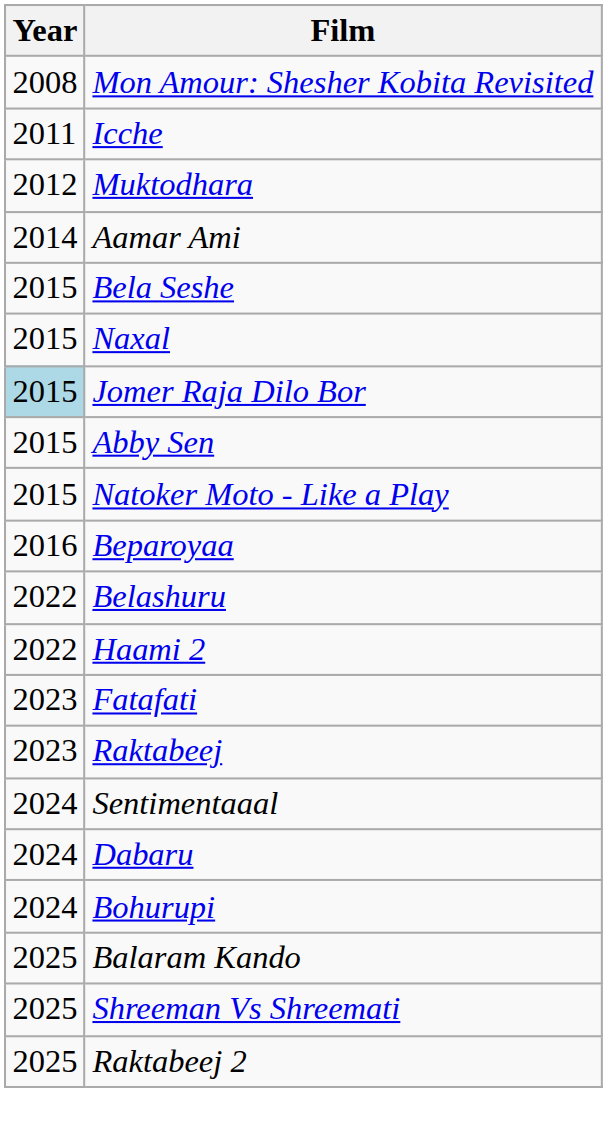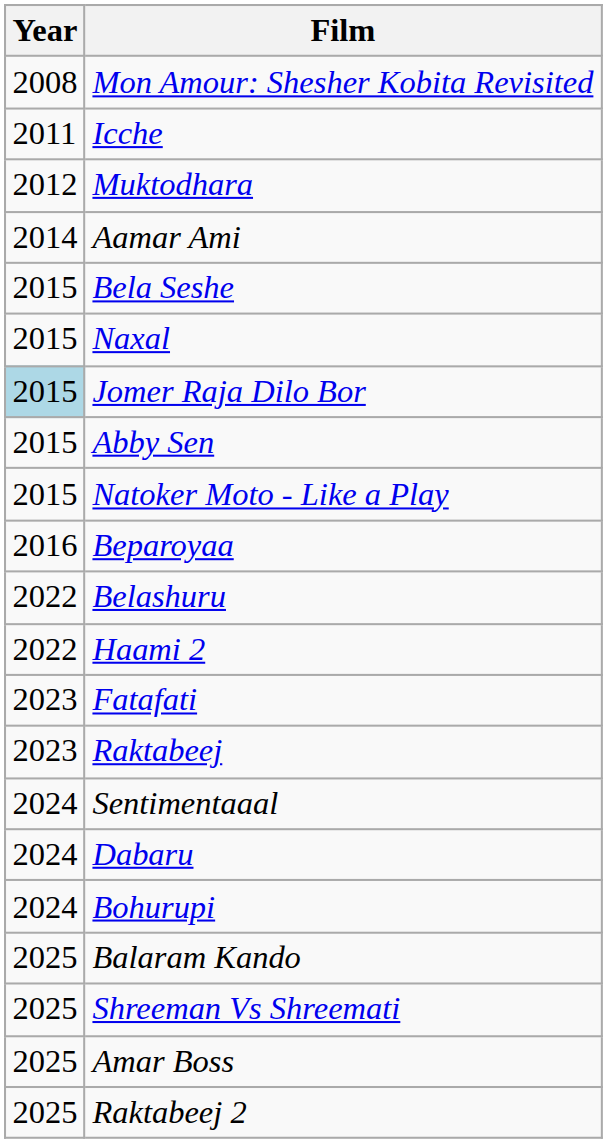+ row: 2025 | Amar Boss
